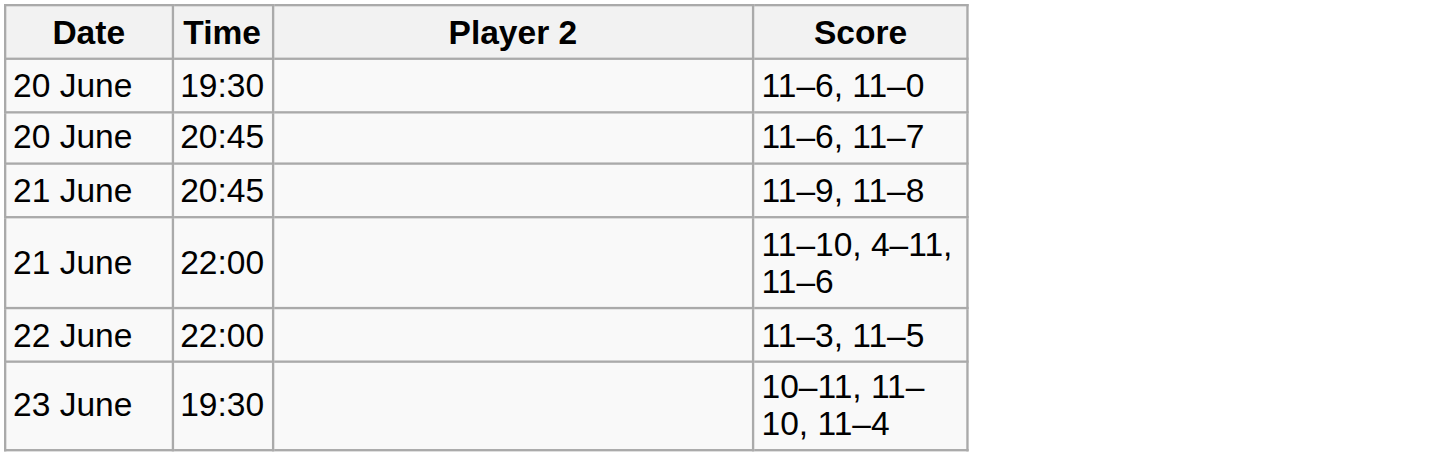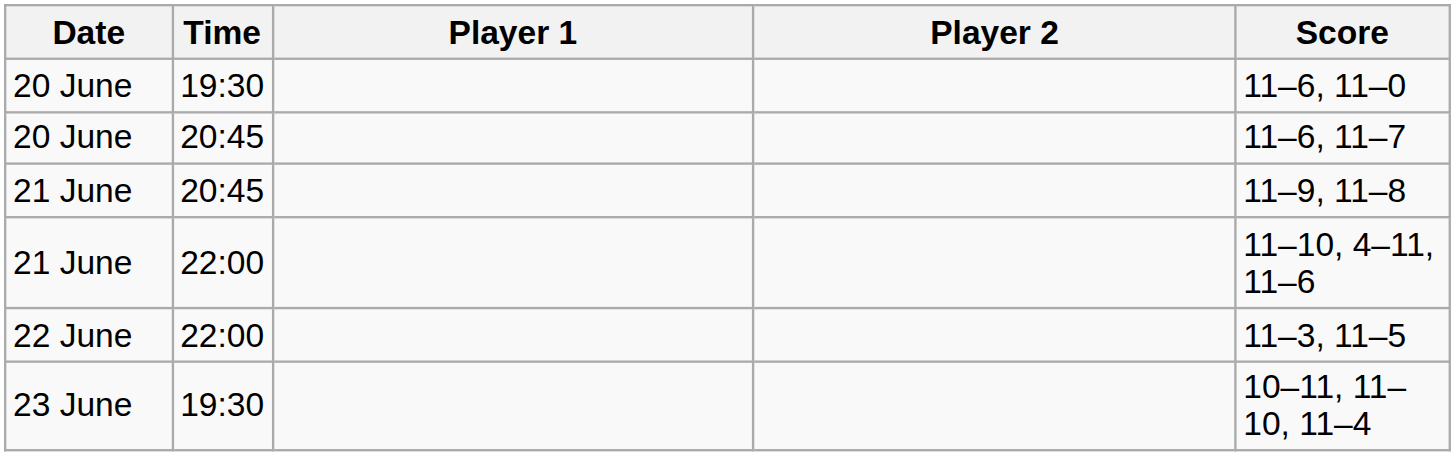+ column: Player 1
